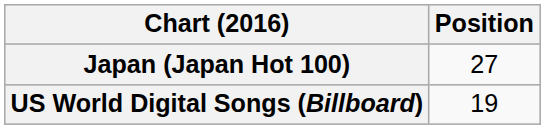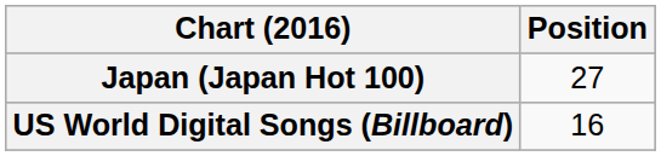US World Digital Songs (Billboard) | Position: 19 -> 16
